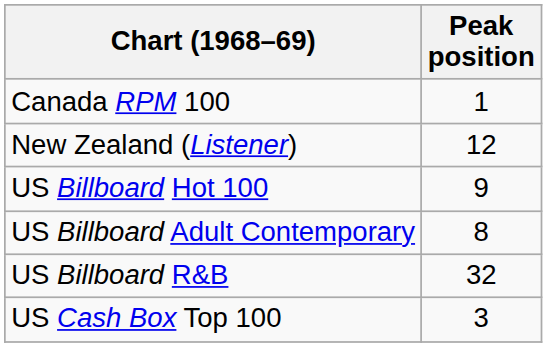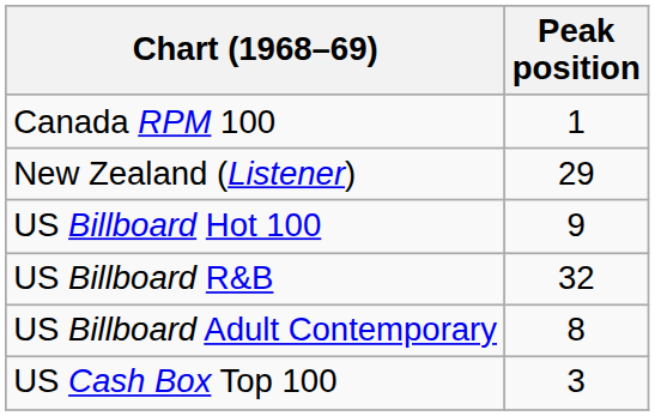New Zealand (Listener) | Peak position: 12 -> 29
rows swapped: US Billboard Adult Contemporary <-> US Billboard R&B
